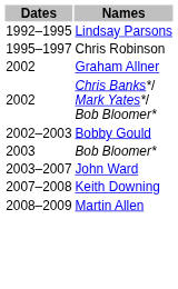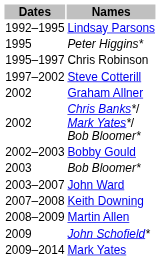+ row: 1995 | Peter Higgins*
+ row: 1997–2002 | Steve Cotterill
+ row: 2009 | John Schofield*
+ row: 2009–2014 | Mark Yates
